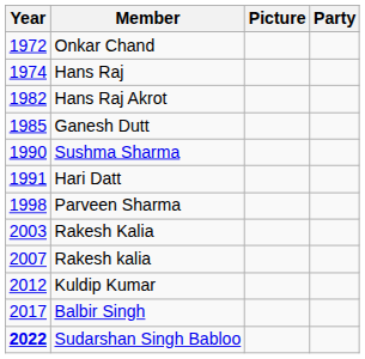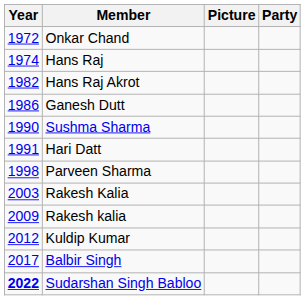Ganesh Dutt | Year: 1985 -> 1986
Rakesh kalia | Year: 2007 -> 2009
